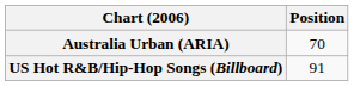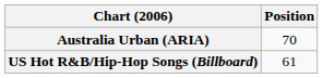US Hot R&B/Hip-Hop Songs (Billboard) | Position: 91 -> 61
